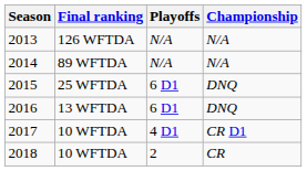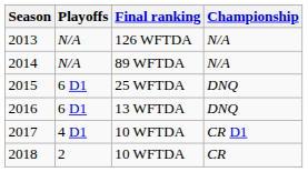columns swapped: Final ranking <-> Playoffs
